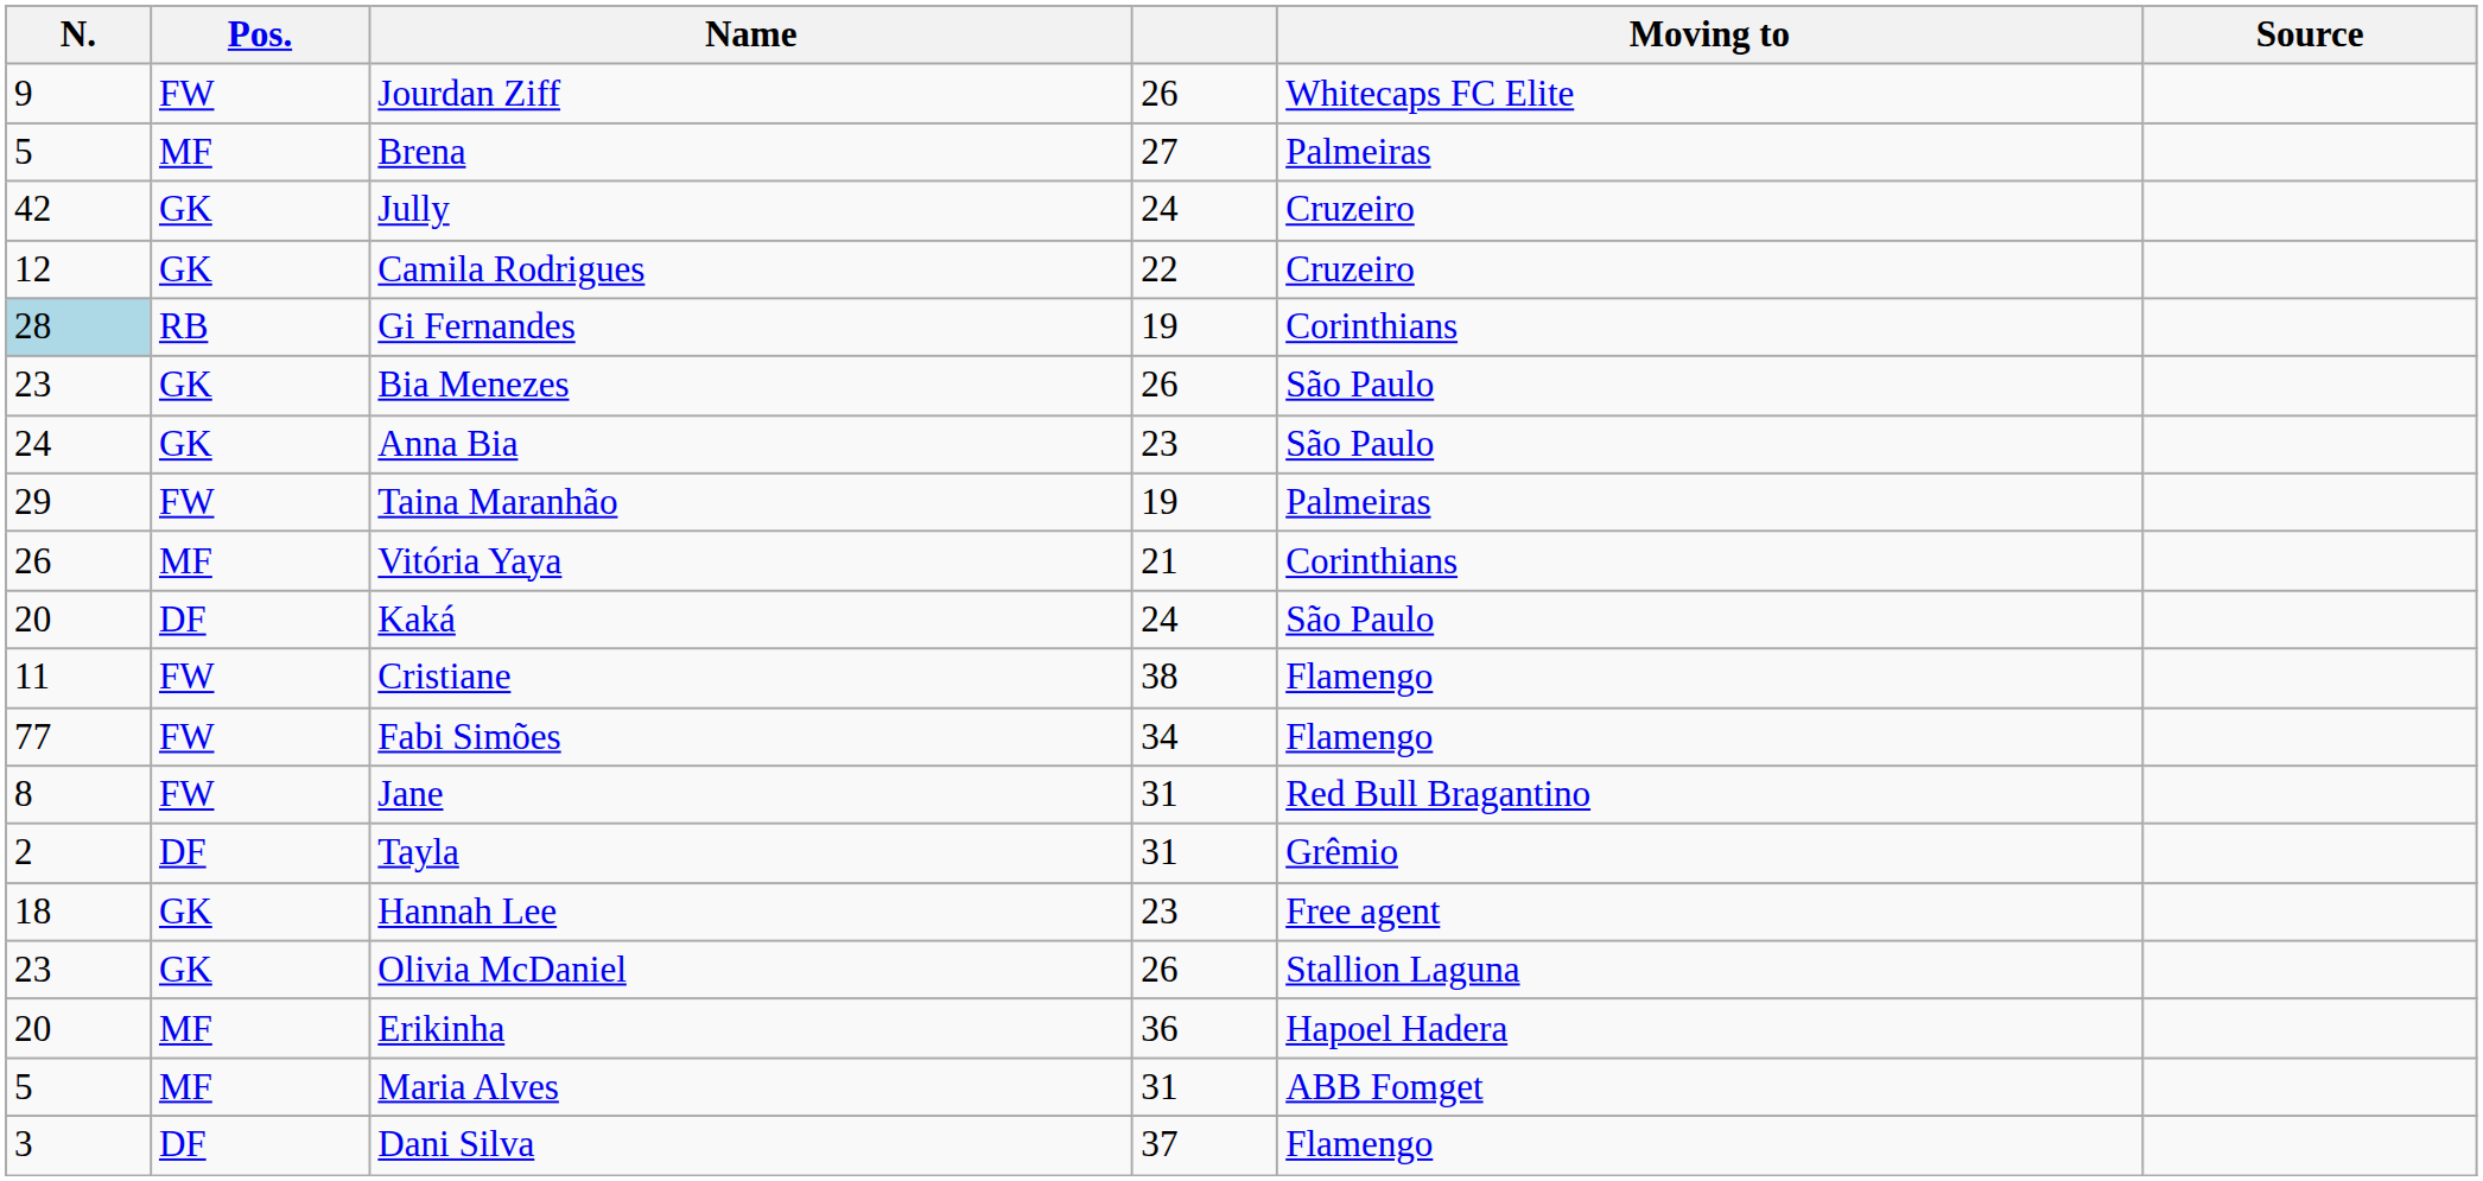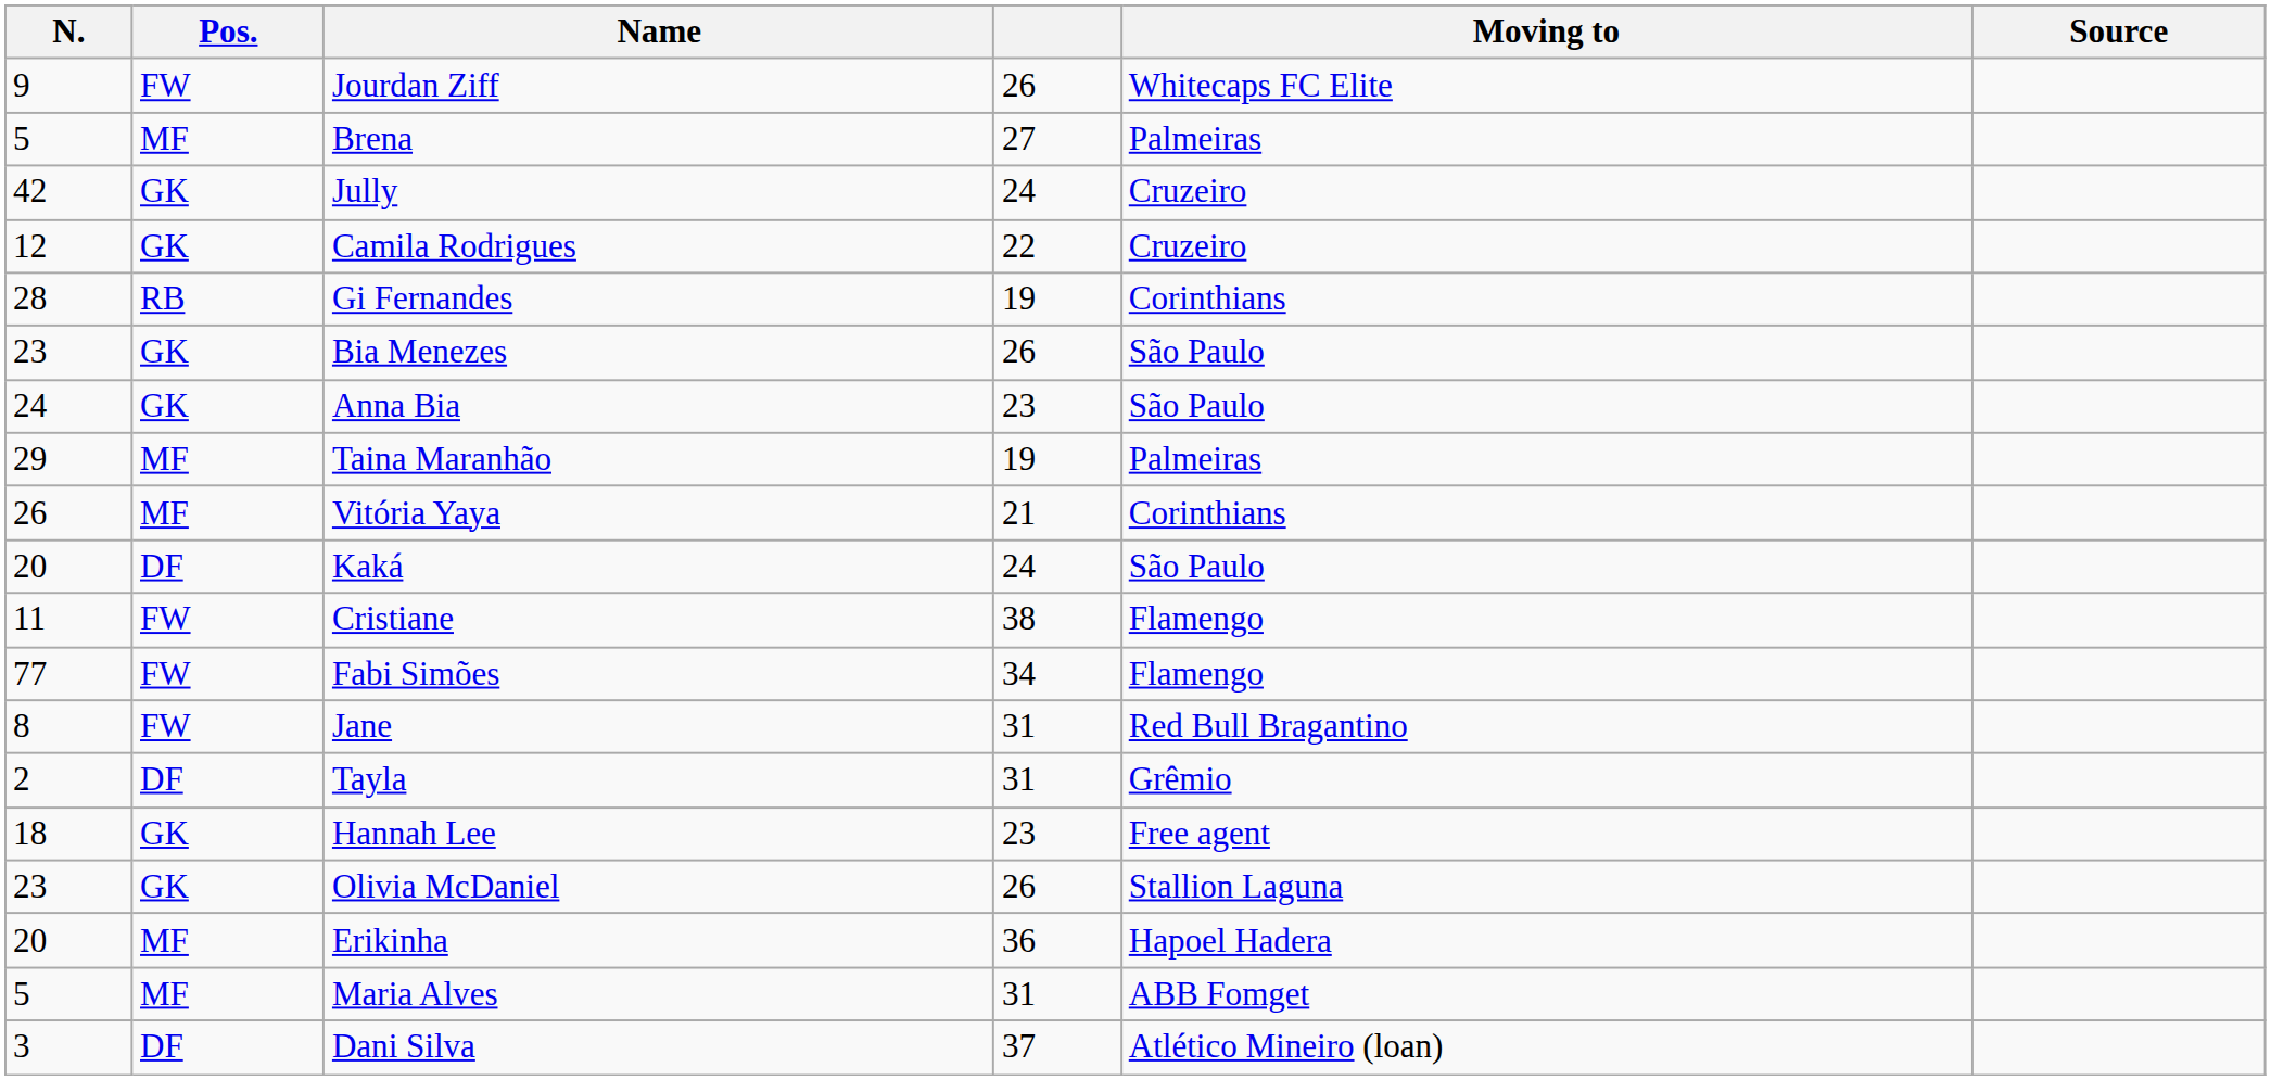Gi Fernandes | N.: lightblue background -> no background
Taina Maranhão | Pos.: FW -> MF
Dani Silva | Moving to: Flamengo -> Atlético Mineiro (loan)
